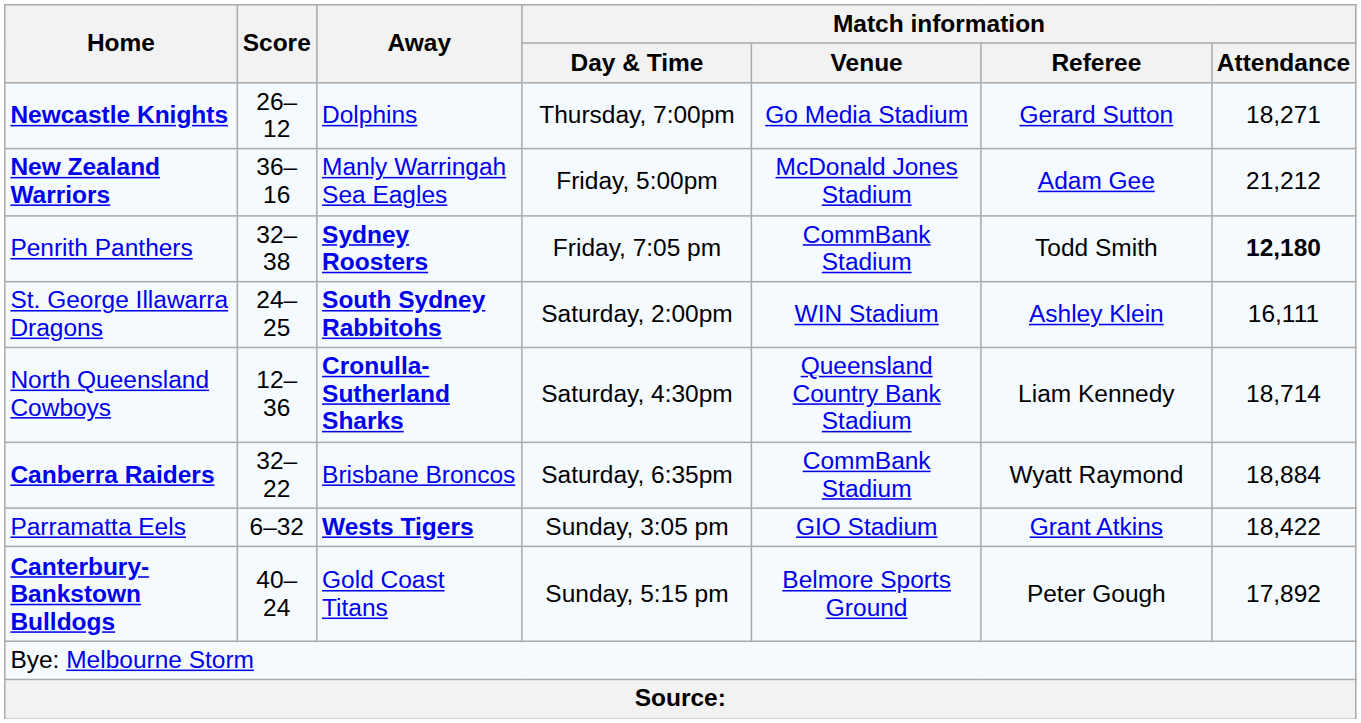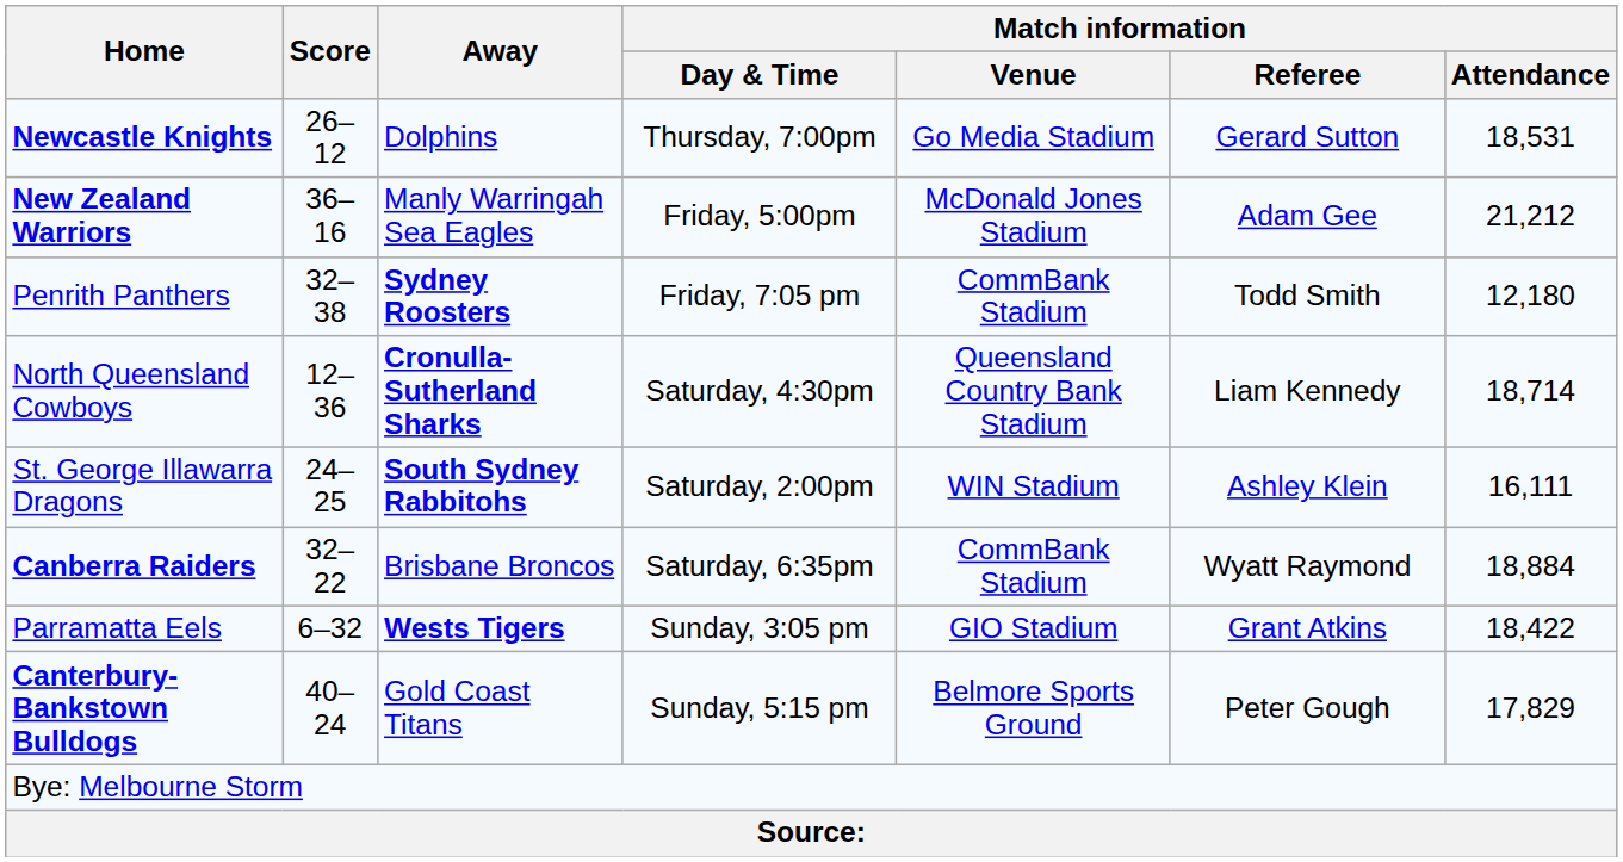Newcastle Knights | Match information / Attendance: 18,271 -> 18,531
Penrith Panthers | Match information / Attendance: bold -> normal
rows swapped: St. George Illawarra Dragons <-> North Queensland Cowboys
Canterbury-Bankstown Bulldogs | Match information / Attendance: 17,892 -> 17,829
